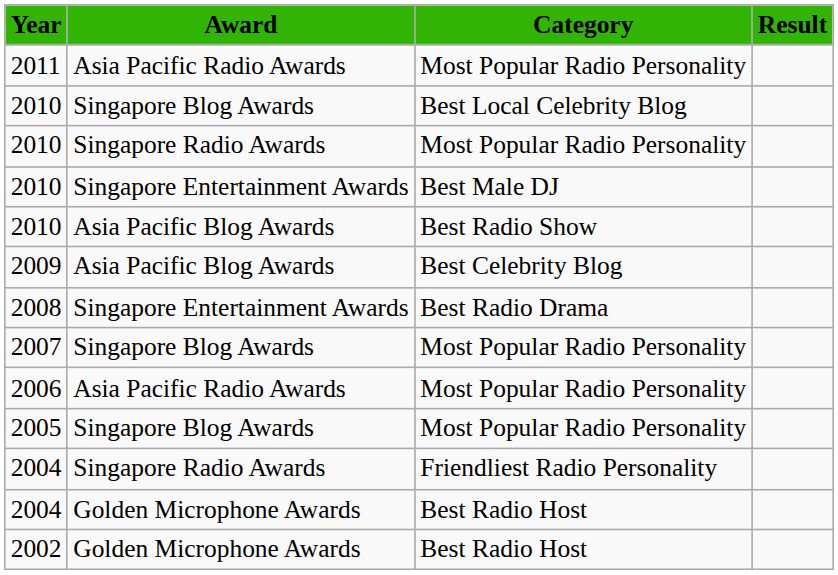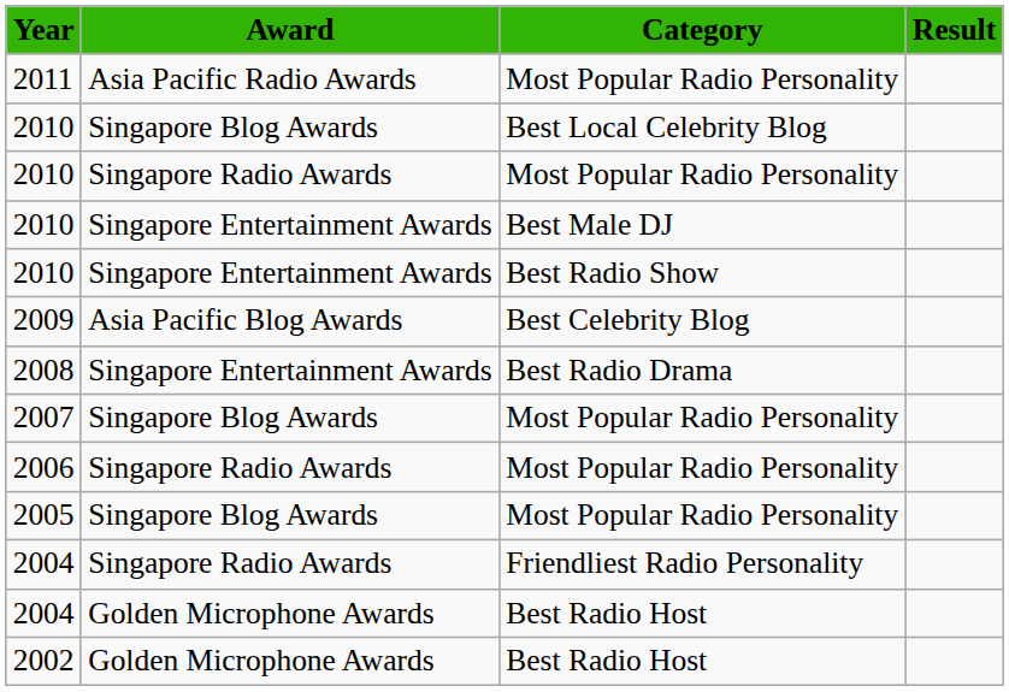2010 / Best Radio Show | Award: Asia Pacific Blog Awards -> Singapore Entertainment Awards
2006 | Award: Asia Pacific Radio Awards -> Singapore Radio Awards
